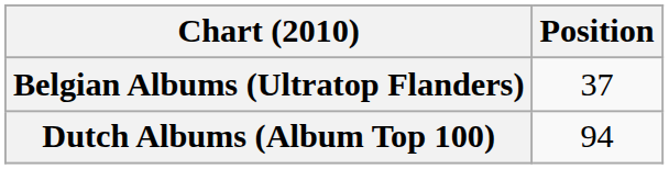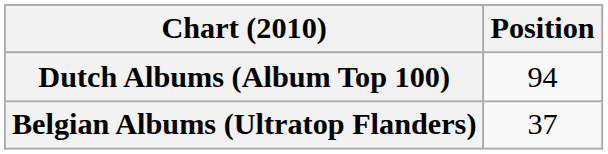rows swapped: Belgian Albums (Ultratop Flanders) <-> Dutch Albums (Album Top 100)
